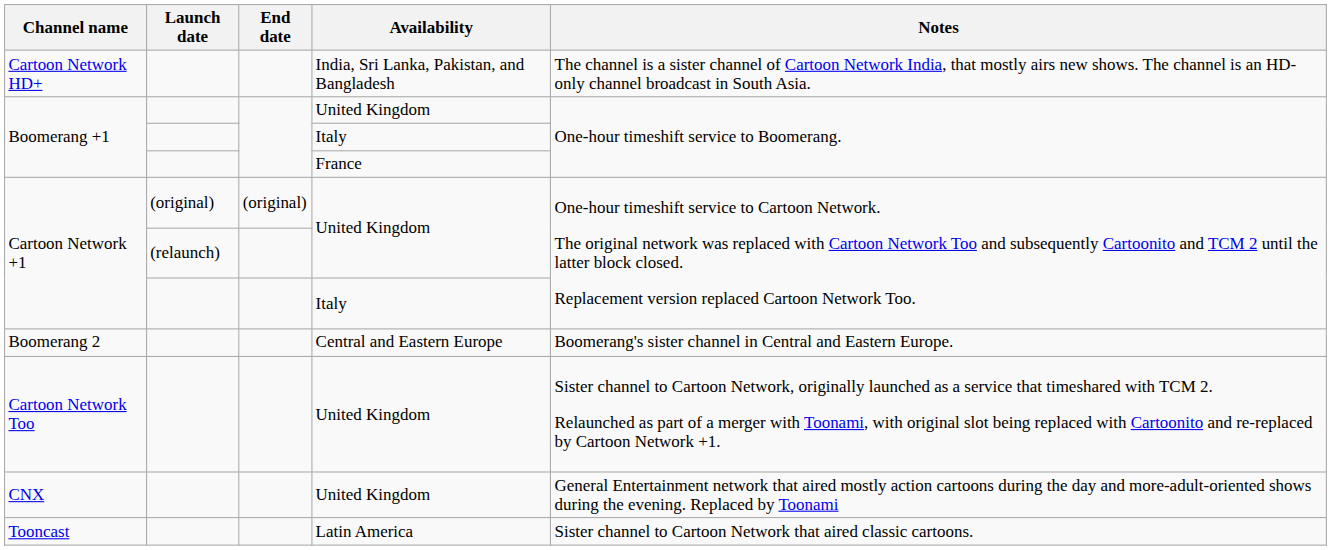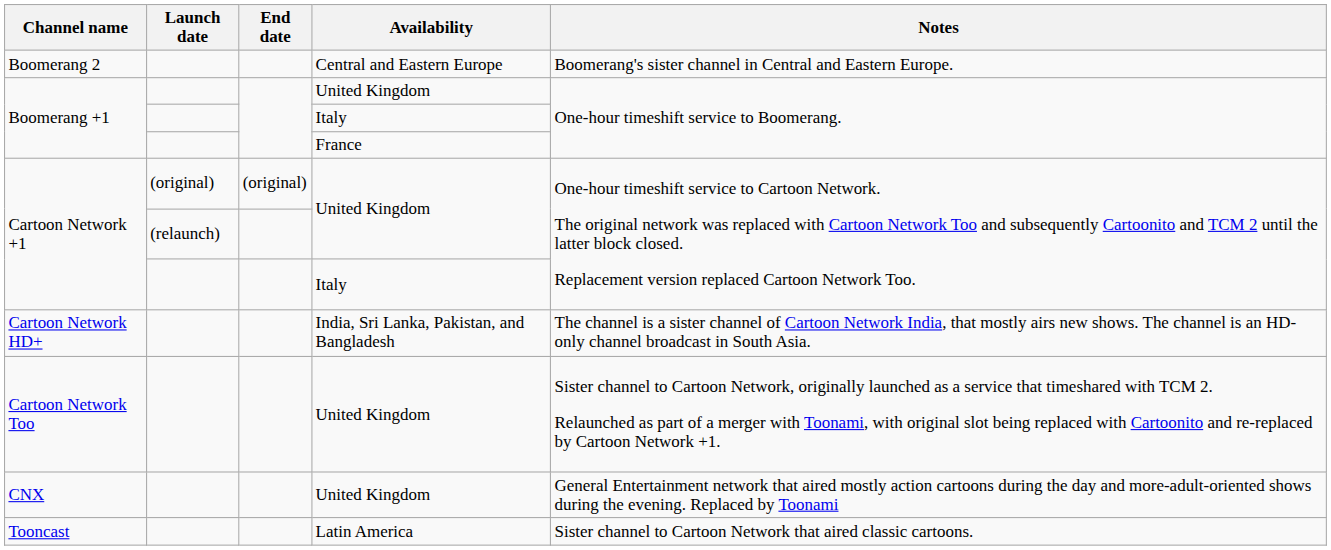rows swapped: Boomerang 2 <-> Cartoon Network HD+
